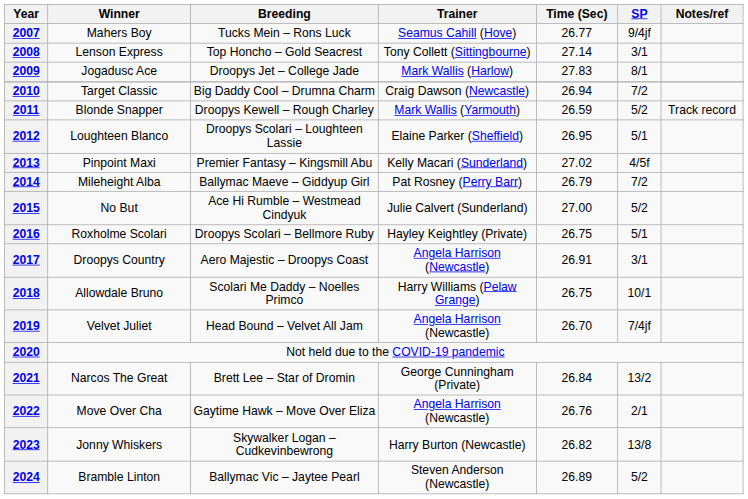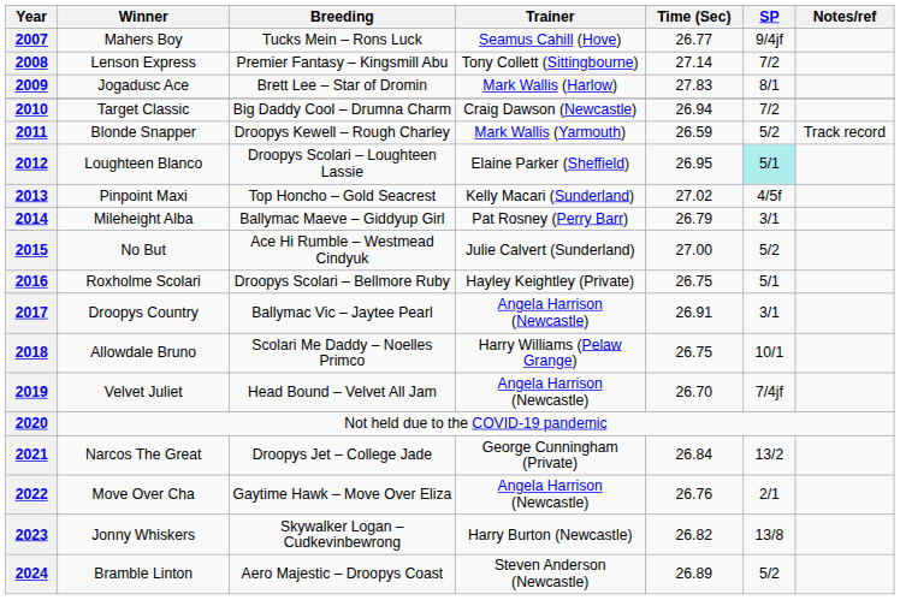2008 | Breeding: Top Honcho – Gold Seacrest -> Premier Fantasy – Kingsmill Abu
2008 | SP: 3/1 -> 7/2
2009 | Breeding: Droopys Jet – College Jade -> Brett Lee – Star of Dromin
2012 | SP: no background -> paleturquoise background
2013 | Breeding: Premier Fantasy – Kingsmill Abu -> Top Honcho – Gold Seacrest
2014 | SP: 7/2 -> 3/1
2017 | Breeding: Aero Majestic – Droopys Coast -> Ballymac Vic – Jaytee Pearl
2021 | Breeding: Brett Lee – Star of Dromin -> Droopys Jet – College Jade
2024 | Breeding: Ballymac Vic – Jaytee Pearl -> Aero Majestic – Droopys Coast
